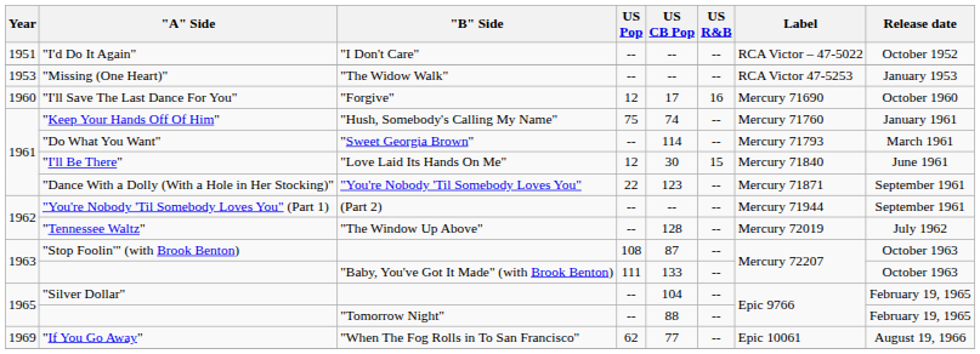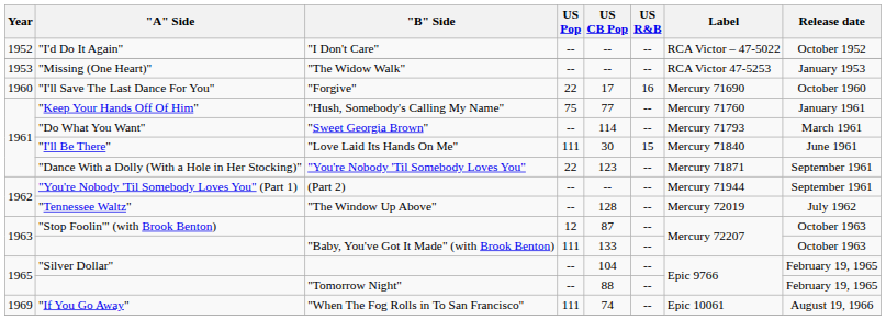"I'd Do It Again" | Year: 1951 -> 1952
"I'll Save The Last Dance For You" | US Pop: 12 -> 22
"Keep Your Hands Off Of Him" | US CB Pop: 74 -> 77
"I'll Be There" | US Pop: 12 -> 111
"Stop Foolin'" (with Brook Benton) | US Pop: 108 -> 12
"If You Go Away" | US Pop: 62 -> 111
"If You Go Away" | US CB Pop: 77 -> 74
